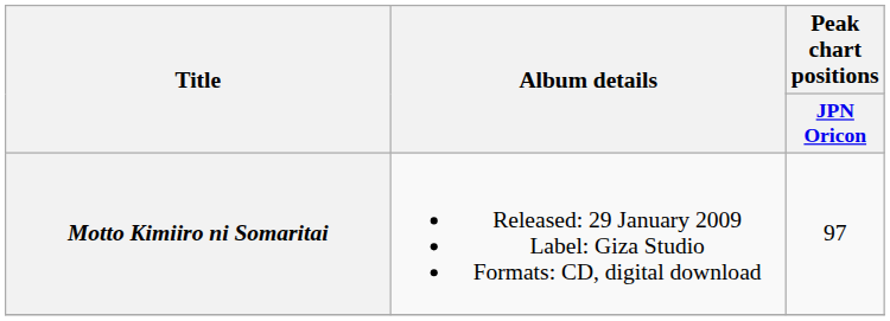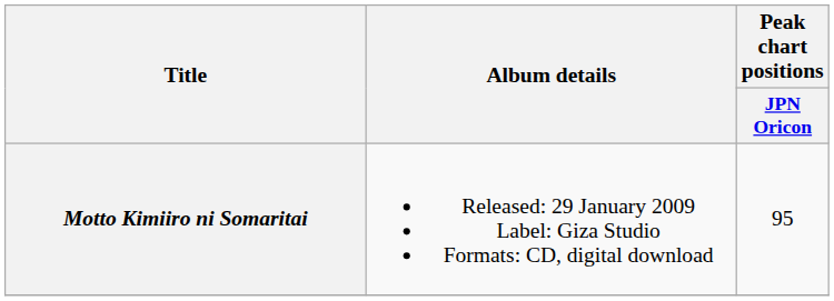Motto Kimiiro ni Somaritai | Peak chart positions / JPN Oricon: 97 -> 95
